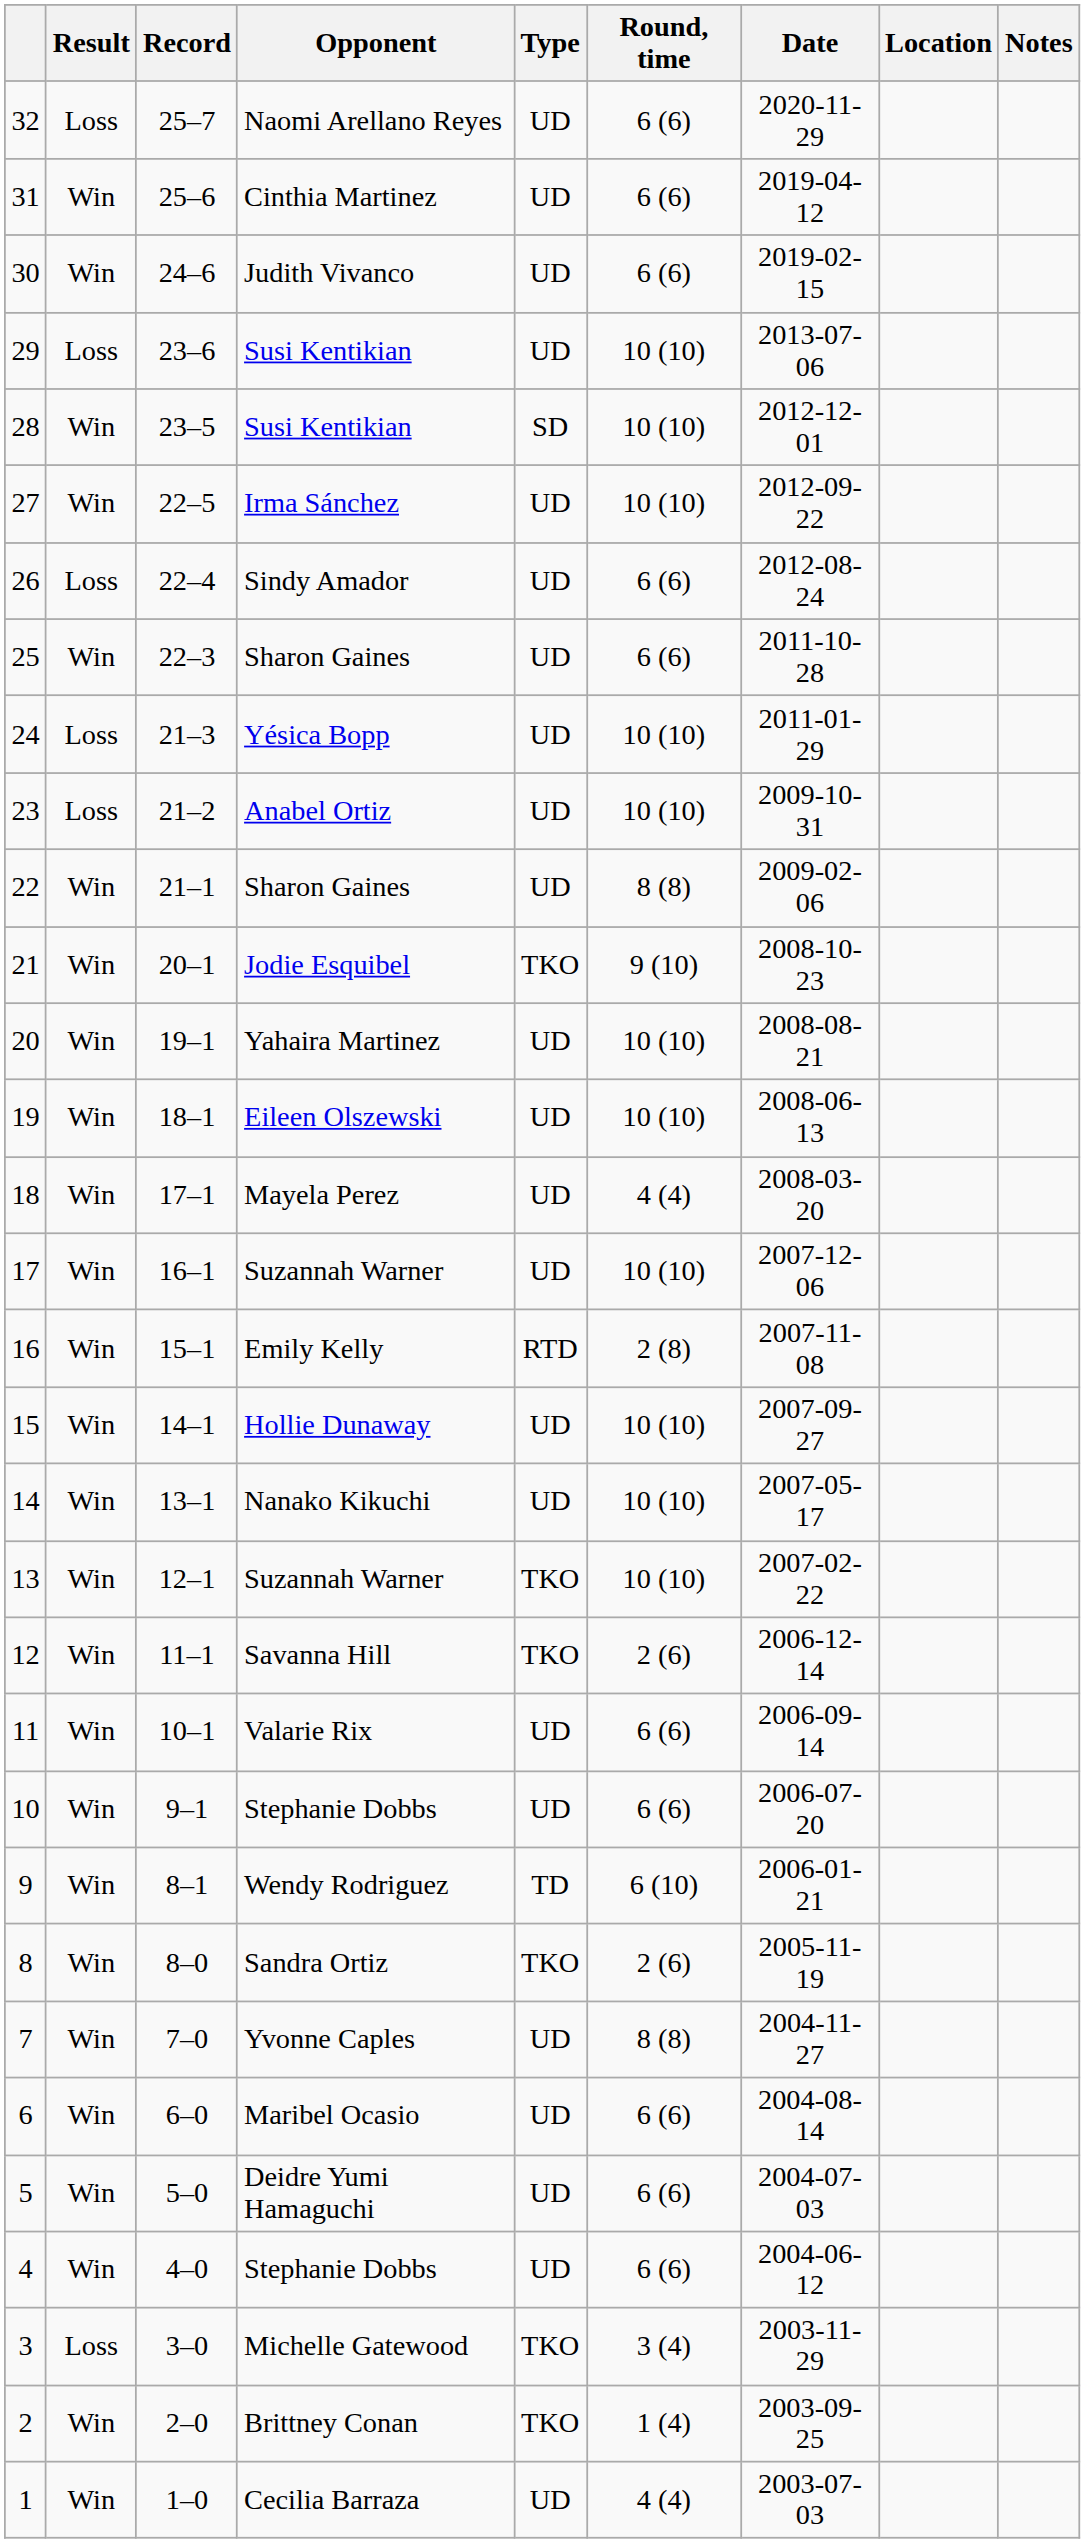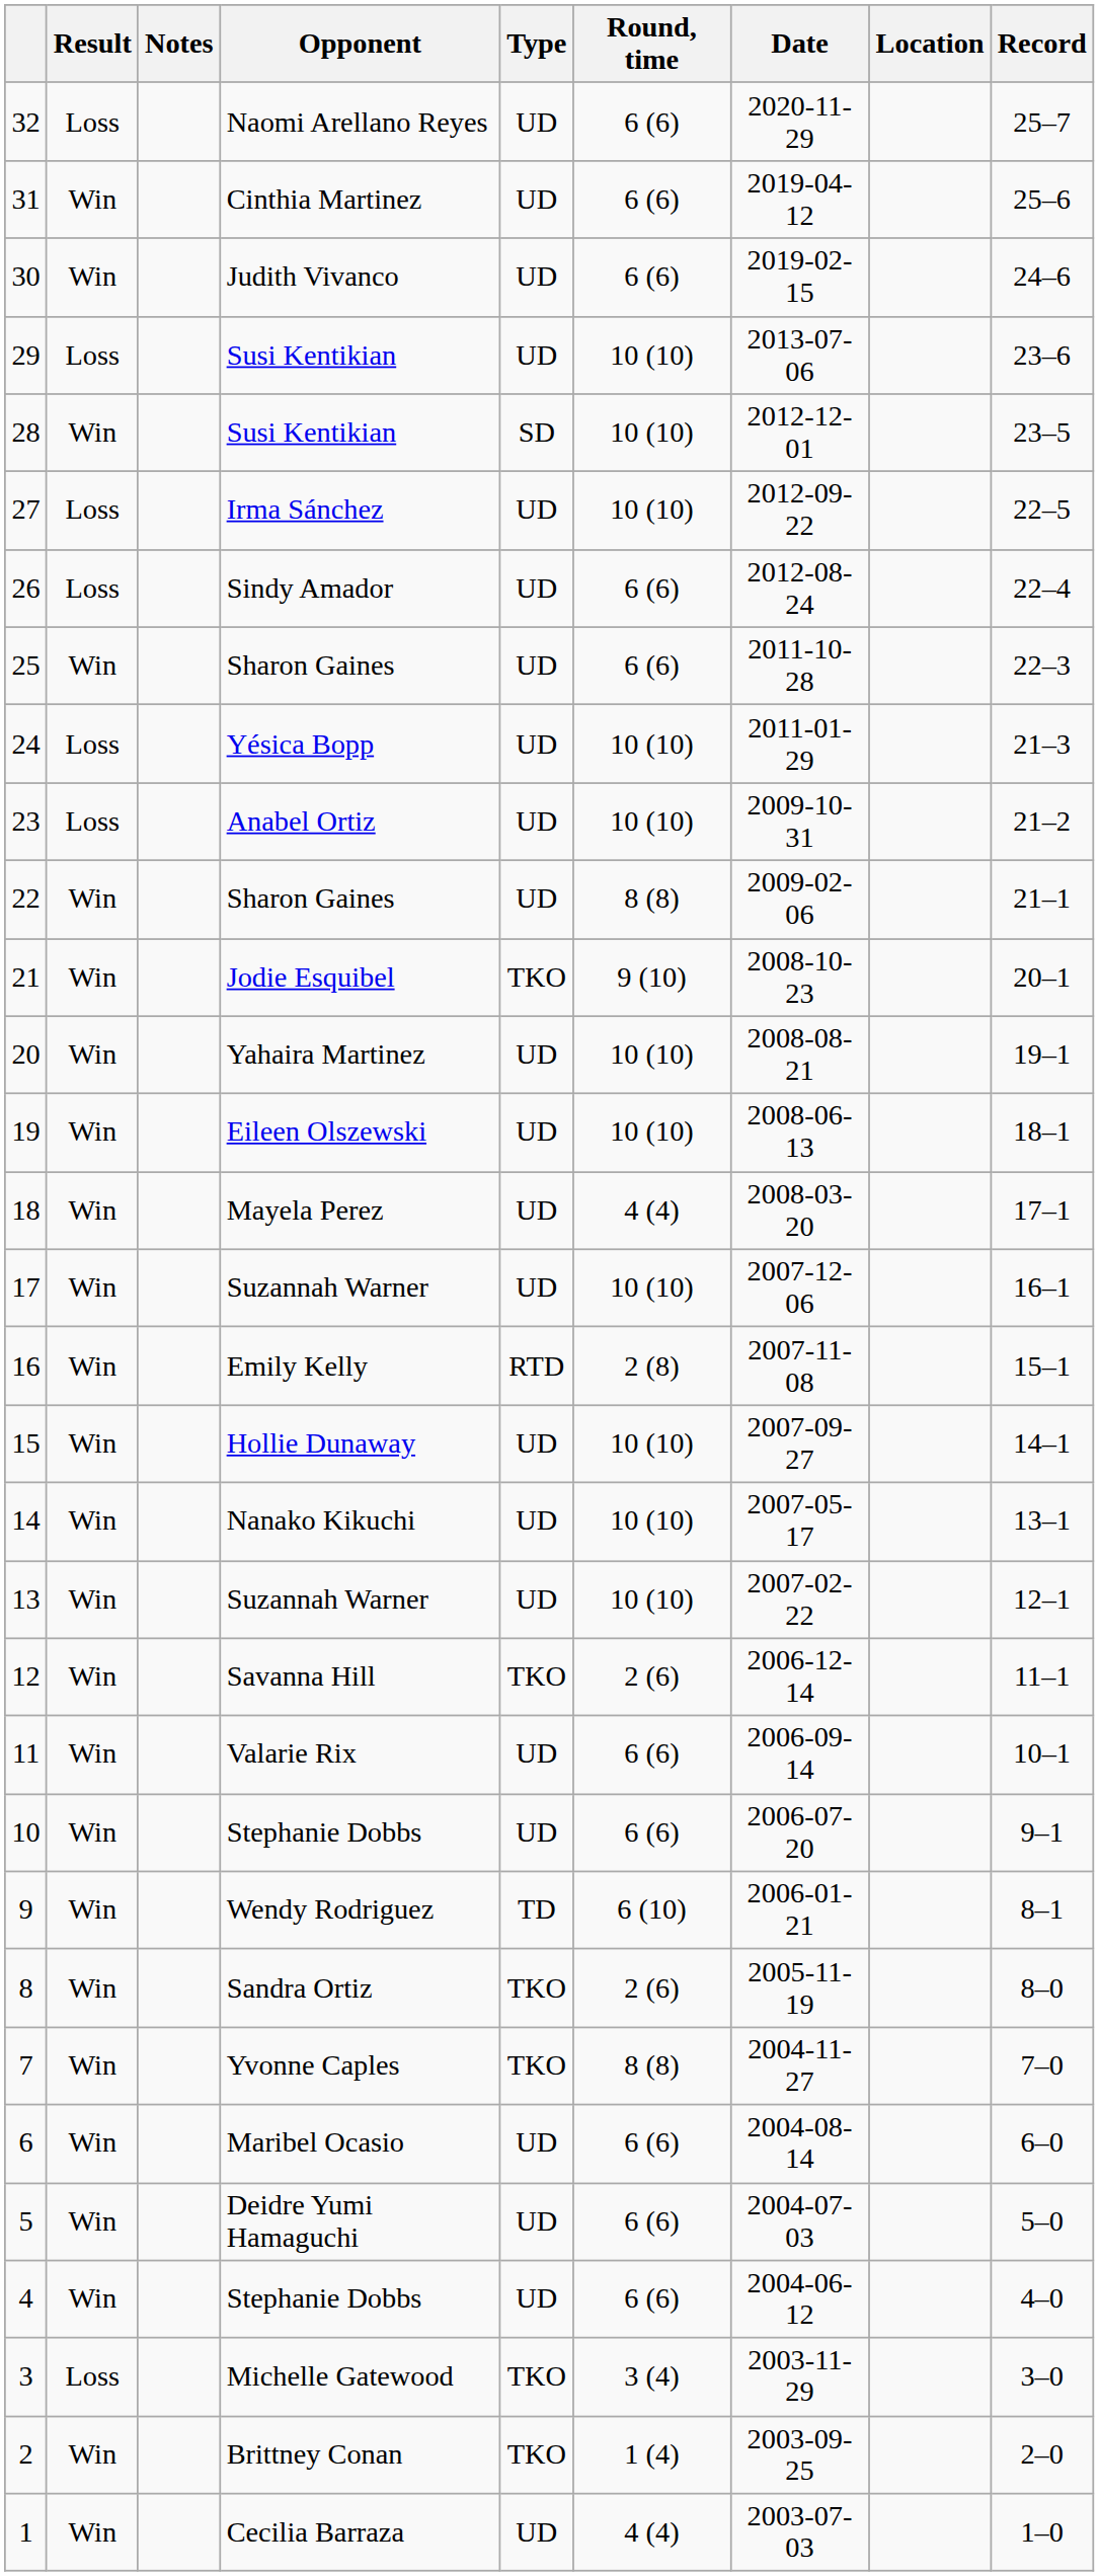columns swapped: Record <-> Notes
27 | Result: Win -> Loss
13 | Type: TKO -> UD
7 | Type: UD -> TKO
